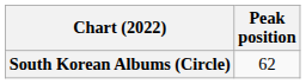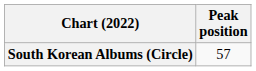South Korean Albums (Circle) | Peak position: 62 -> 57
